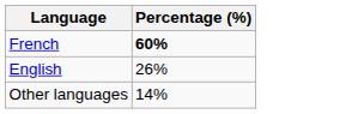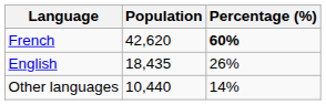+ column: Population | 42,620 | 18,435 | 10,440
